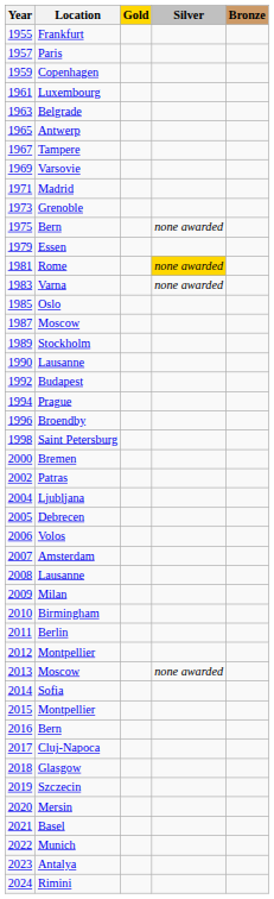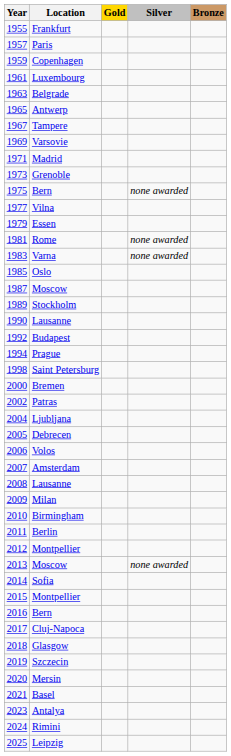+ row: 1977 | Vilna
Rome | Silver: gold background -> no background
- row: 1996 | Broendby
- row: 2022 | Munich
+ row: 2025 | Leipzig
